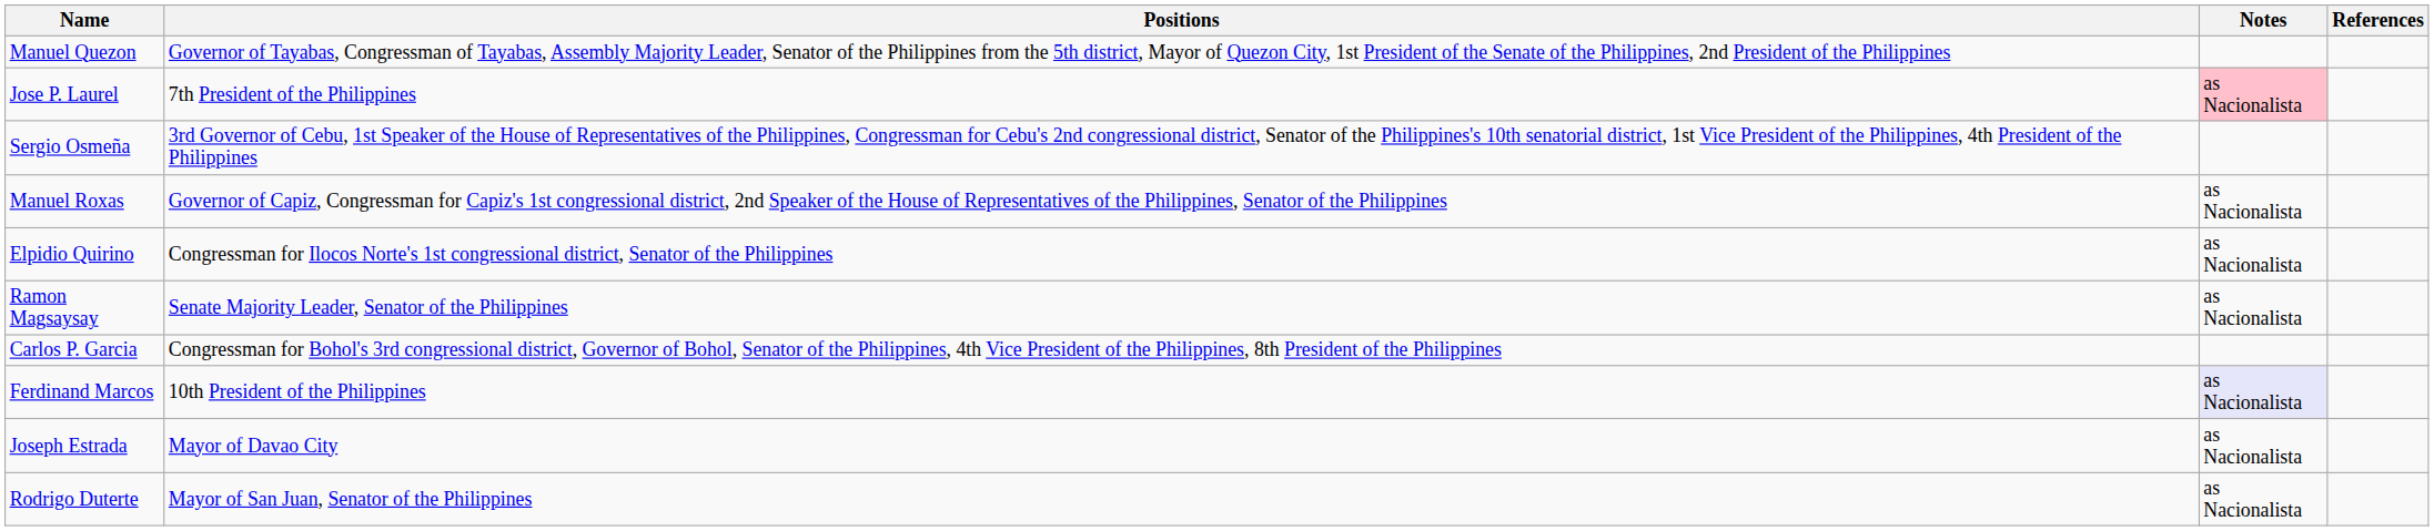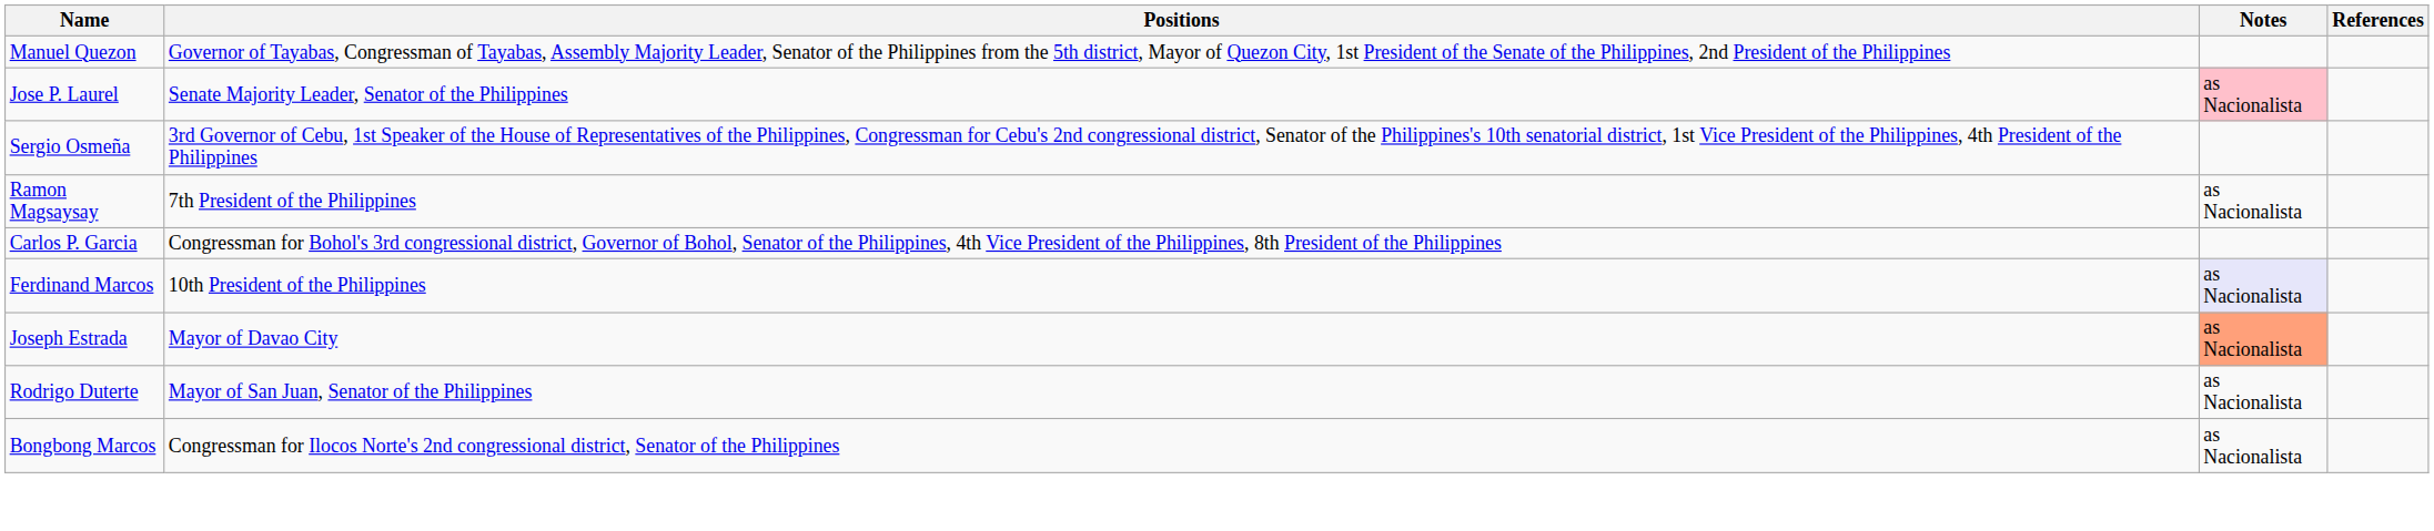Jose P. Laurel | Positions: 7th President of the Philippines -> Senate Majority Leader, Senator of the Philippines
- row: Manuel Roxas | Governor of Capiz, Congressman for Capiz's 1st congressional district, 2nd Speaker of the House of Representatives of the Philippines, Senator of the Philippines | as Nacionalista
- row: Elpidio Quirino | Congressman for Ilocos Norte's 1st congressional district, Senator of the Philippines | as Nacionalista
Ramon Magsaysay | Positions: Senate Majority Leader, Senator of the Philippines -> 7th President of the Philippines
Joseph Estrada | Notes: no background -> lightsalmon background
+ row: Bongbong Marcos | Congressman for Ilocos Norte's 2nd congressional district, Senator of the Philippines | as Nacionalista
